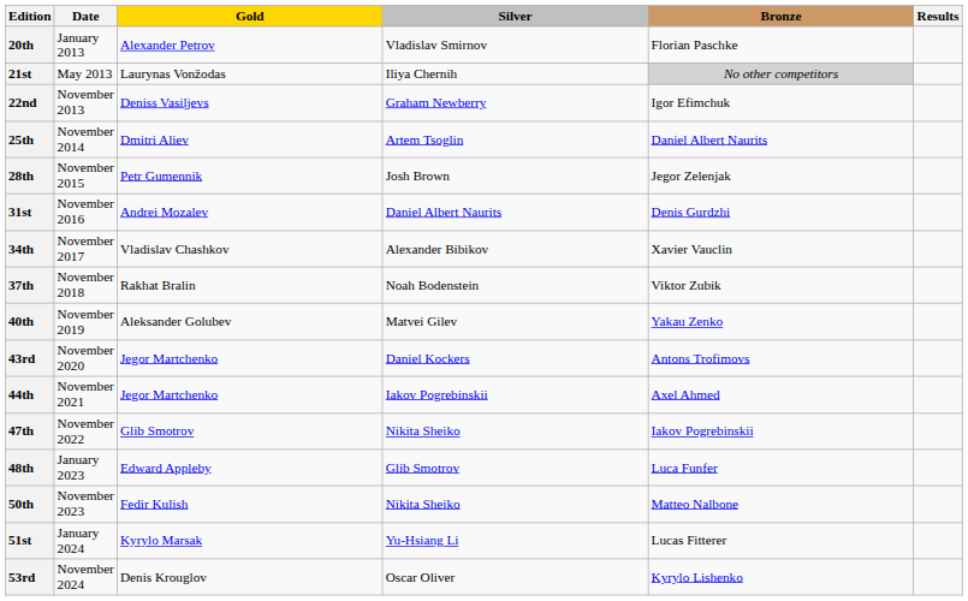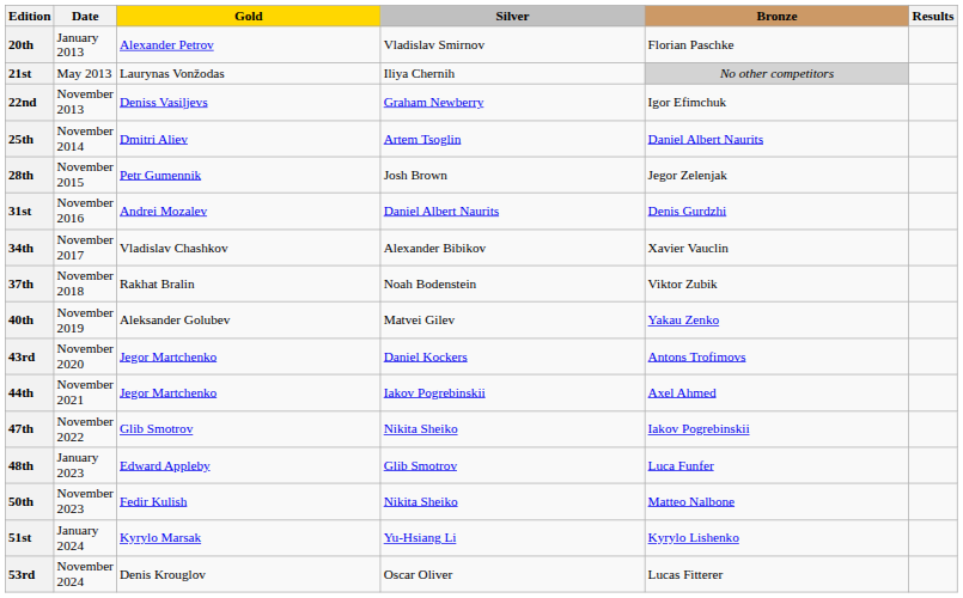51st | Bronze: Lucas Fitterer -> Kyrylo Lishenko
53rd | Bronze: Kyrylo Lishenko -> Lucas Fitterer
